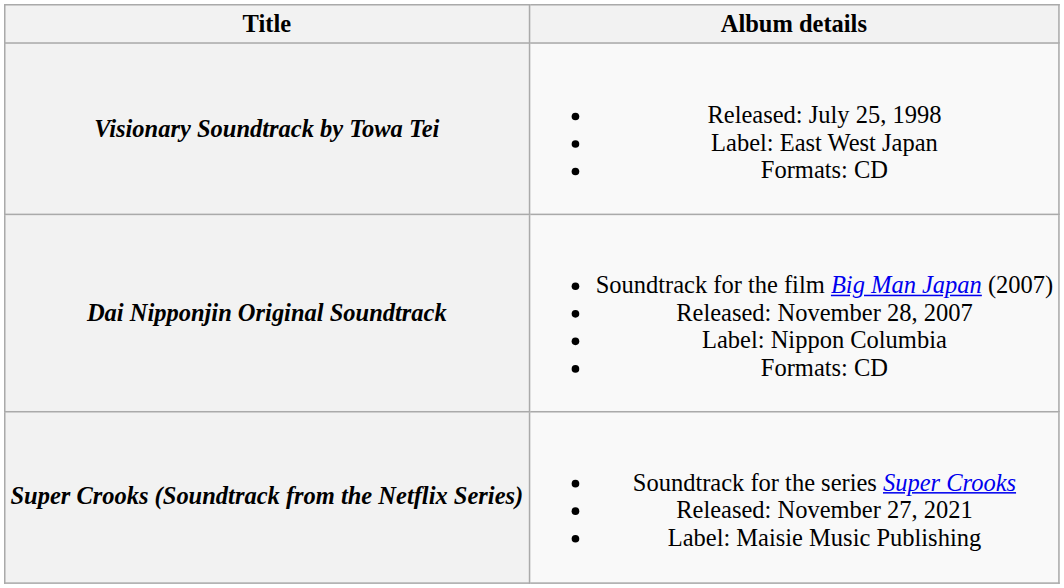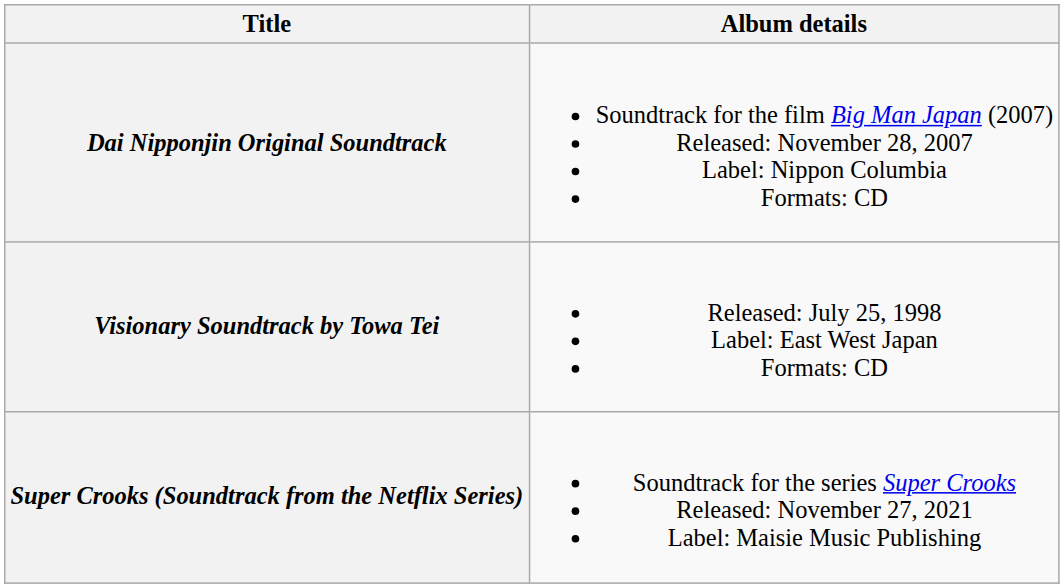rows swapped: Visionary Soundtrack by Towa Tei <-> Dai Nipponjin Original Soundtrack
